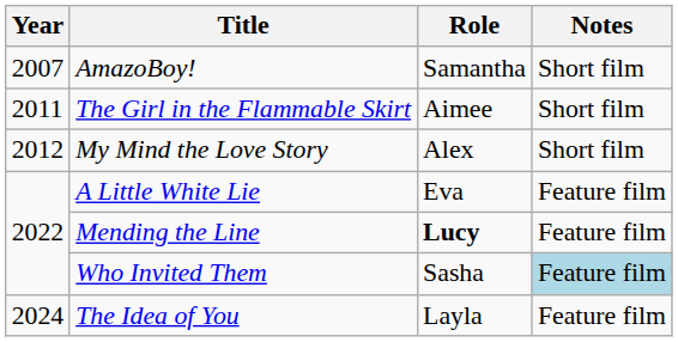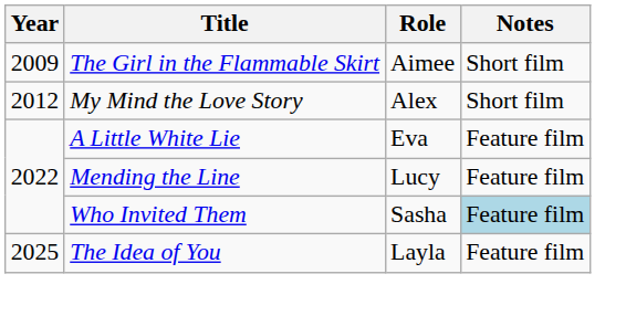- row: 2007 | AmazoBoy! | Samantha | Short film
The Girl in the Flammable Skirt | Year: 2011 -> 2009
Mending the Line | Role: bold -> normal
The Idea of You | Year: 2024 -> 2025
